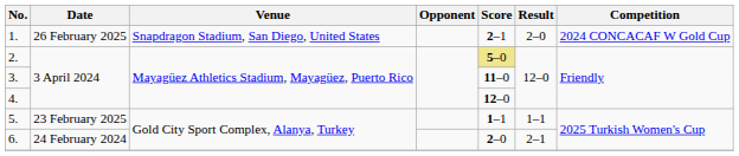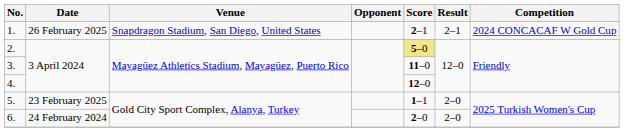1. | Result: 2–0 -> 2–1
5. | Result: 1–1 -> 2–0
6. | Result: 2–1 -> 2–0
